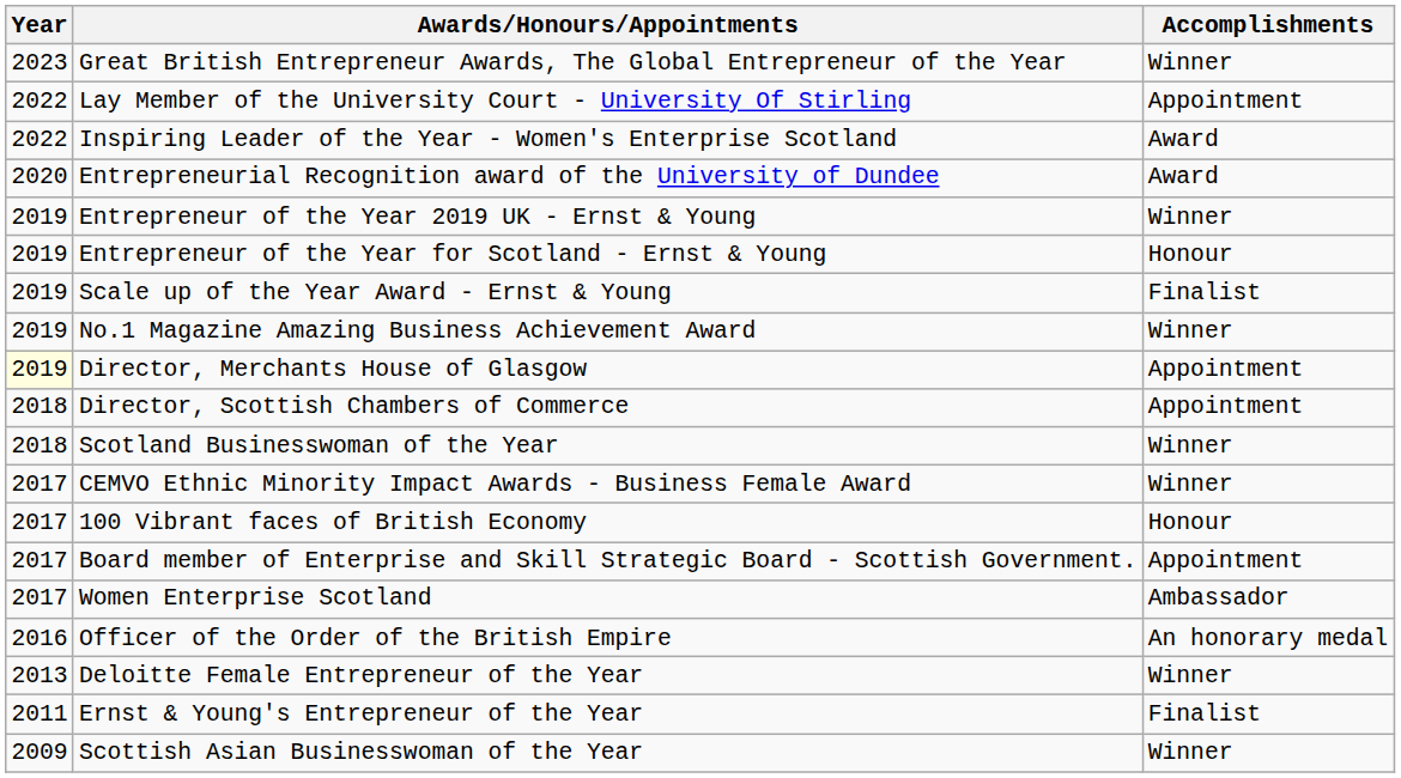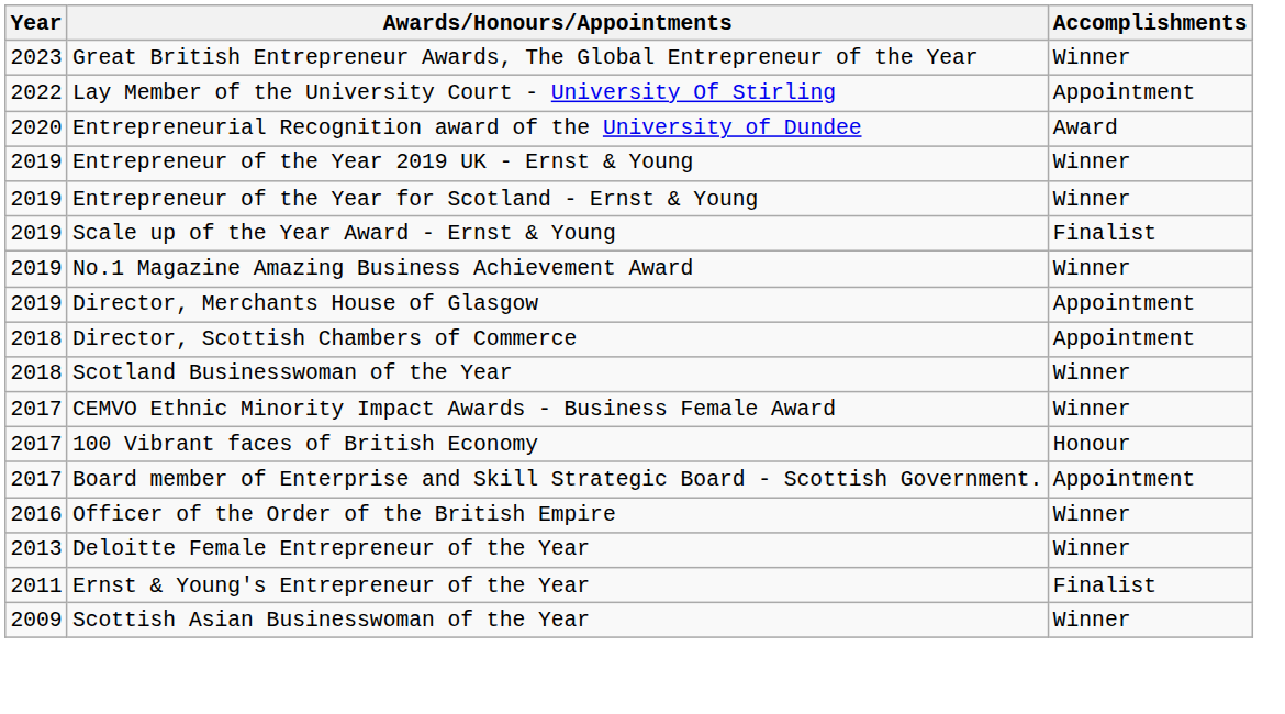- row: 2022 | Inspiring Leader of the Year - Women's Enterprise Scotland | Award
Entrepreneur of the Year for Scotland - Ernst & Young | Accomplishments: Honour -> Winner
Director, Merchants House of Glasgow | Year: lightyellow background -> no background
- row: 2017 | Women Enterprise Scotland | Ambassador
Officer of the Order of the British Empire | Accomplishments: An honorary medal -> Winner
